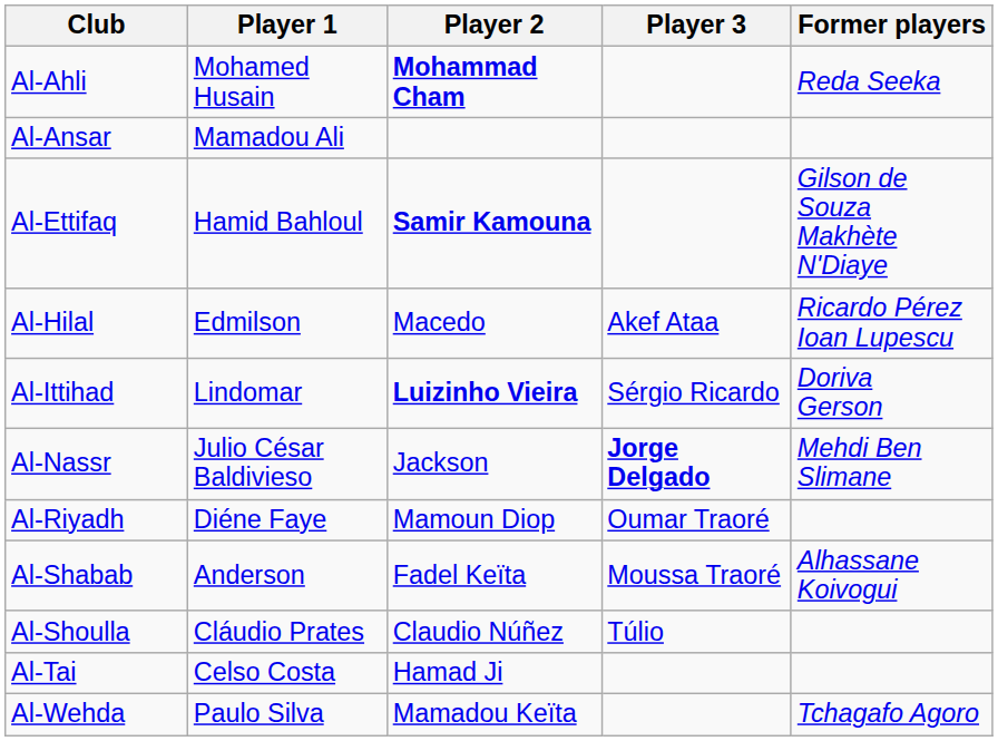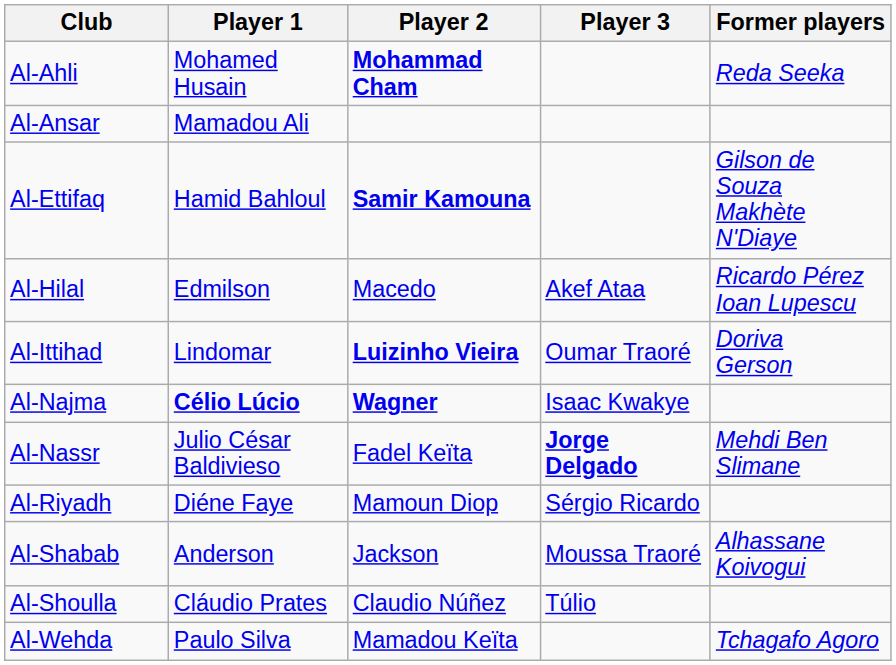Al-Ittihad | Player 3: Sérgio Ricardo -> Oumar Traoré
+ row: Al-Najma | Célio Lúcio | Wagner | Isaac Kwakye
Al-Nassr | Player 2: Jackson -> Fadel Keïta
Al-Riyadh | Player 3: Oumar Traoré -> Sérgio Ricardo
Al-Shabab | Player 2: Fadel Keïta -> Jackson
- row: Al-Tai | Celso Costa | Hamad Ji
